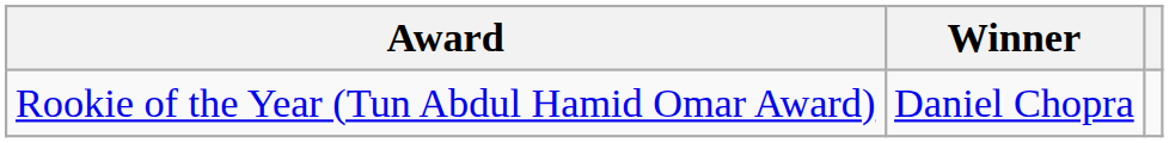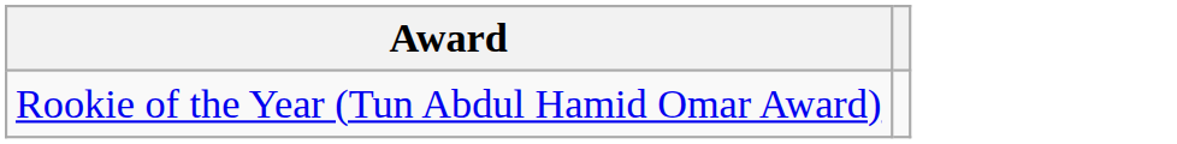- column: Winner | Daniel Chopra
